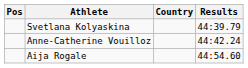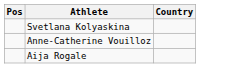- column: Results | 44:39.79 | 44:42.24 | 44:54.60
